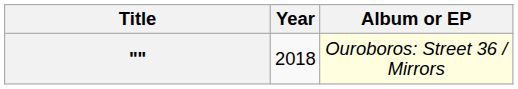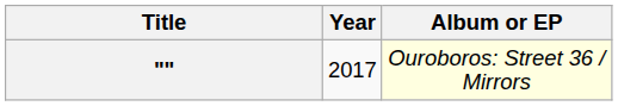"" | Year: 2018 -> 2017
